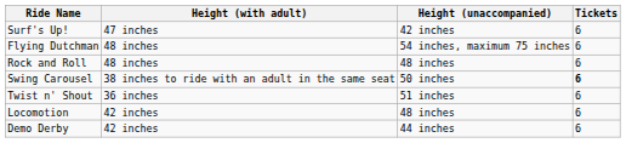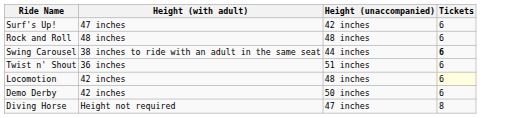- row: Flying Dutchman | 48 inches | 54 inches, maximum 75 inches | 6
Swing Carousel | Height (unaccompanied): 50 inches -> 44 inches
Locomotion | Tickets: no background -> lightyellow background
Demo Derby | Height (unaccompanied): 44 inches -> 50 inches
+ row: Diving Horse | Height not required | 47 inches | 8
